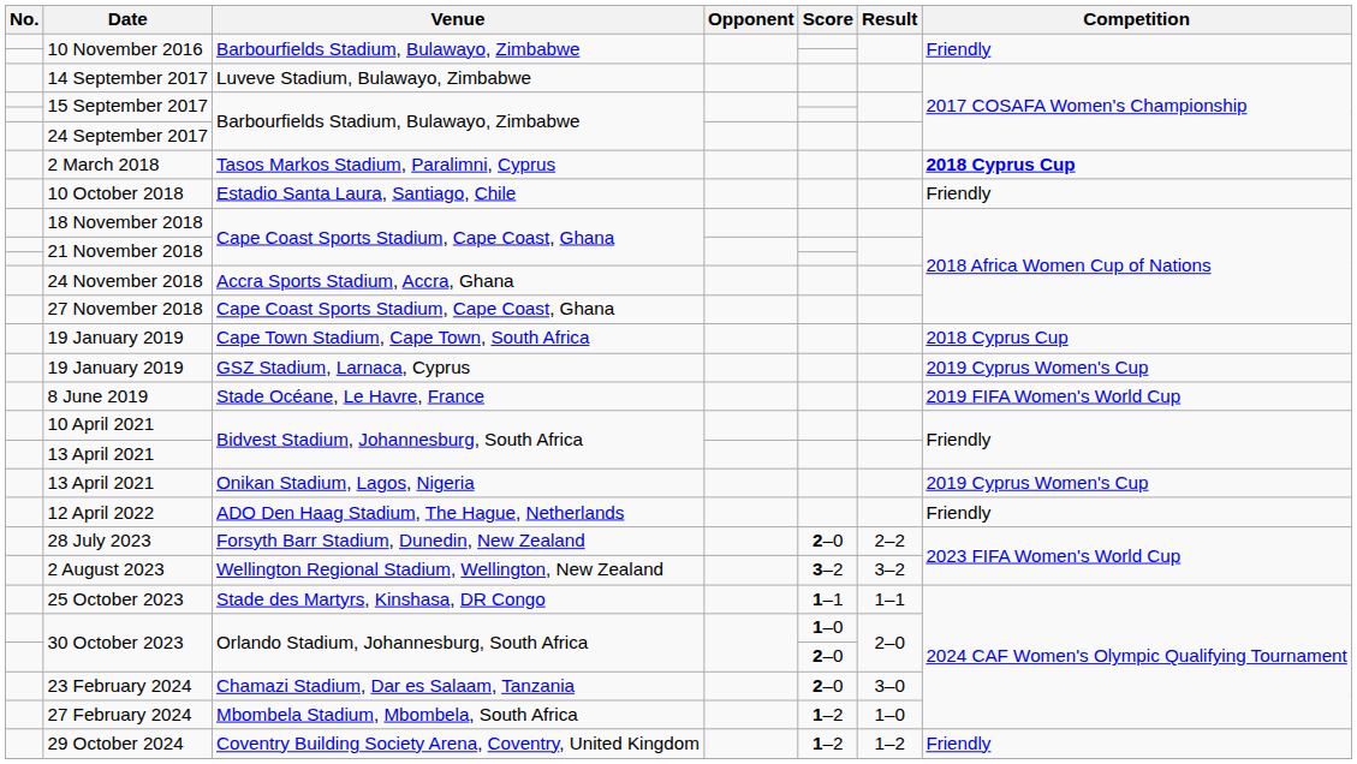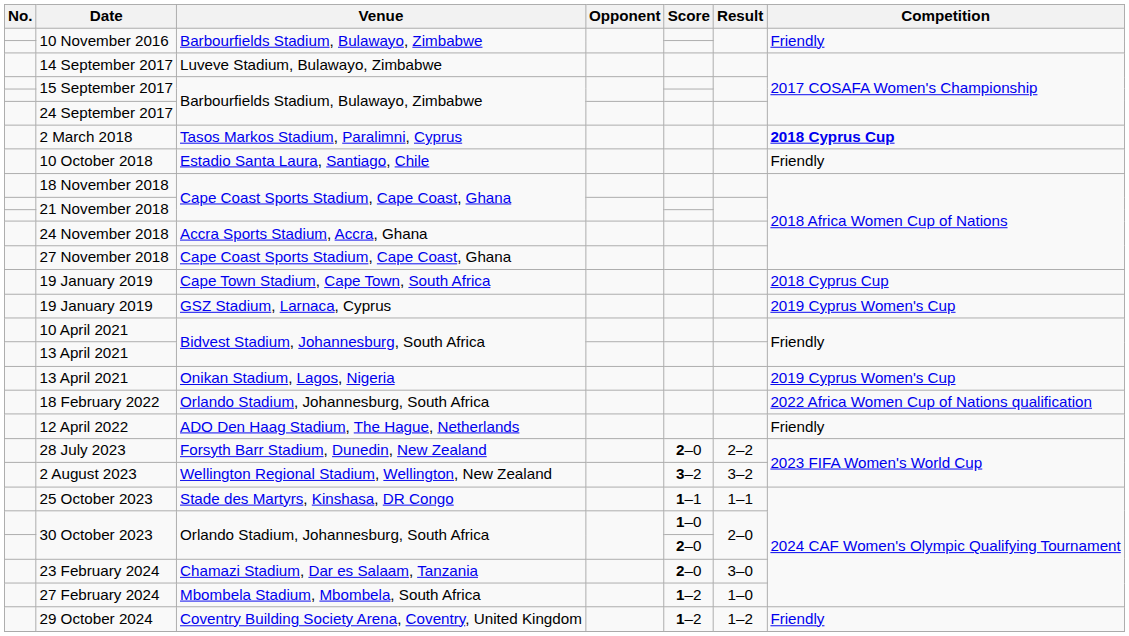- row: 8 June 2019 | Stade Océane, Le Havre, France | 2019 FIFA Women's World Cup
+ row: 18 February 2022 | Orlando Stadium, Johannesburg, South Africa | 2022 Africa Women Cup of Nations qualification
